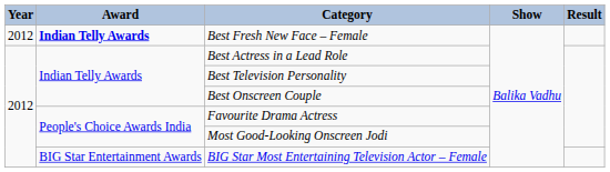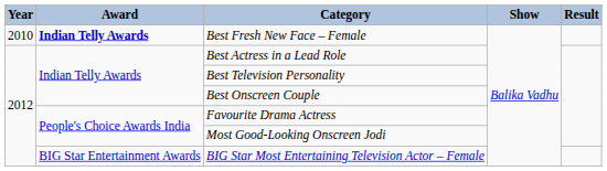Best Fresh New Face – Female | Year: 2012 -> 2010
